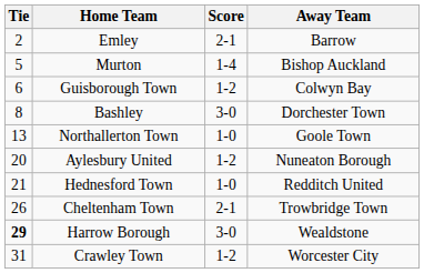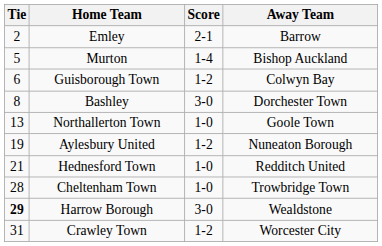Aylesbury United | Tie: 20 -> 19
Cheltenham Town | Tie: 26 -> 28
Cheltenham Town | Score: 2-1 -> 1-0
